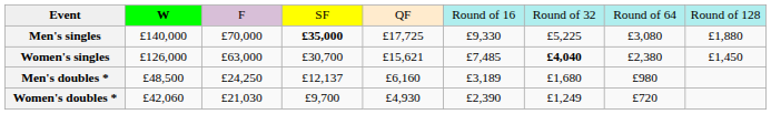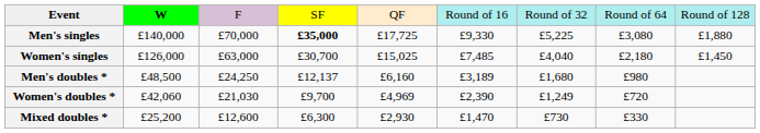Women's singles | column 5: £15,621 -> £15,025
Women's singles | column 7: bold -> normal
Women's singles | column 8: £2,380 -> £2,180
Women's doubles * | column 5: £4,930 -> £4,969
+ row: Mixed doubles * | £25,200 | £12,600 | £6,300 | £2,930 | £1,470 | £730 | £330
